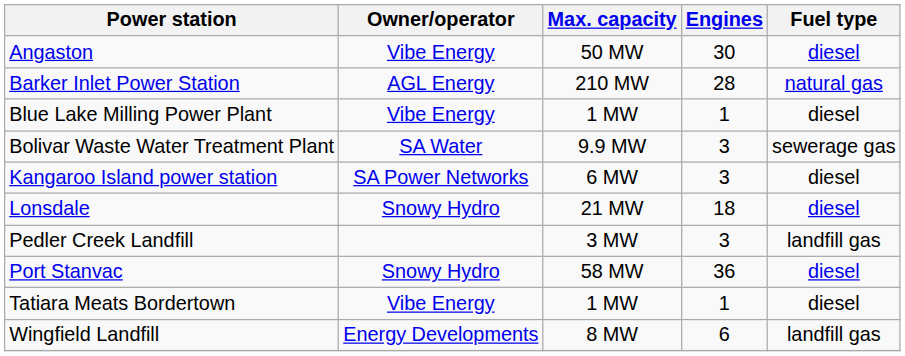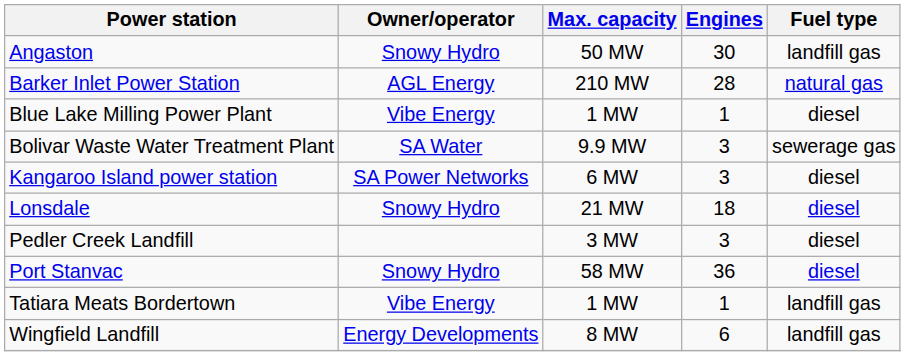Angaston | Owner/operator: Vibe Energy -> Snowy Hydro
Angaston | Fuel type: diesel -> landfill gas
Pedler Creek Landfill | Fuel type: landfill gas -> diesel
Tatiara Meats Bordertown | Fuel type: diesel -> landfill gas
